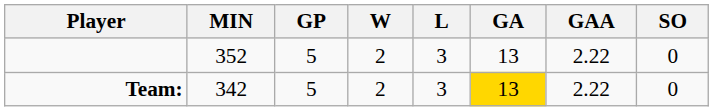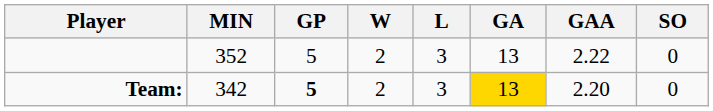Team: | GP: normal -> bold
Team: | GAA: 2.22 -> 2.20
